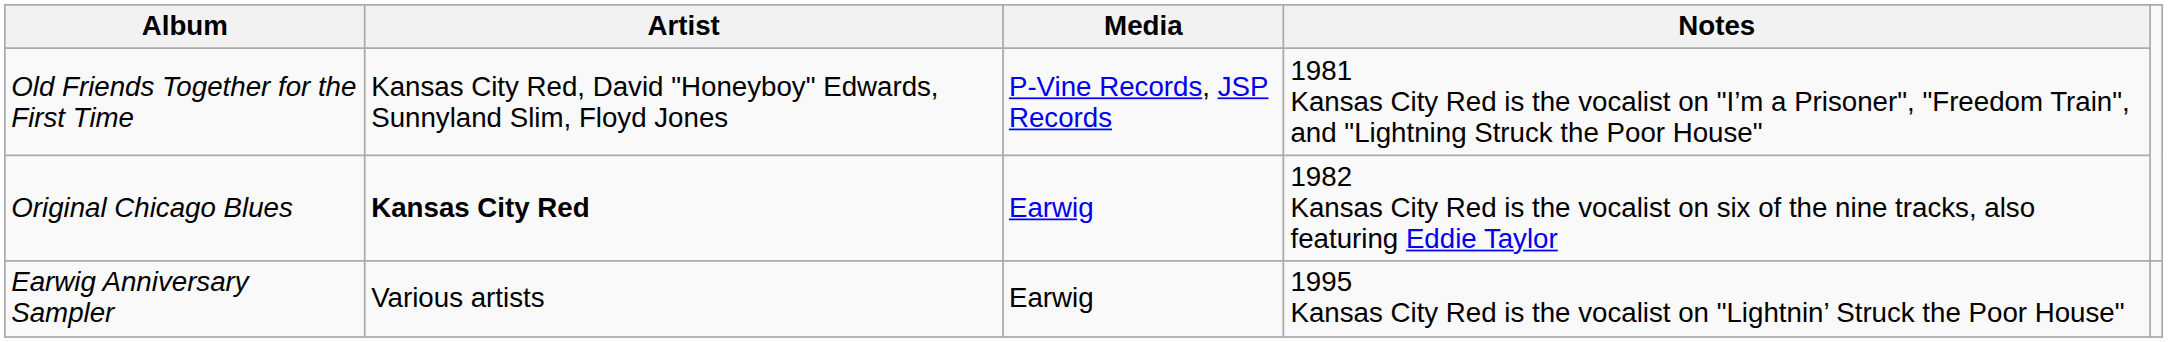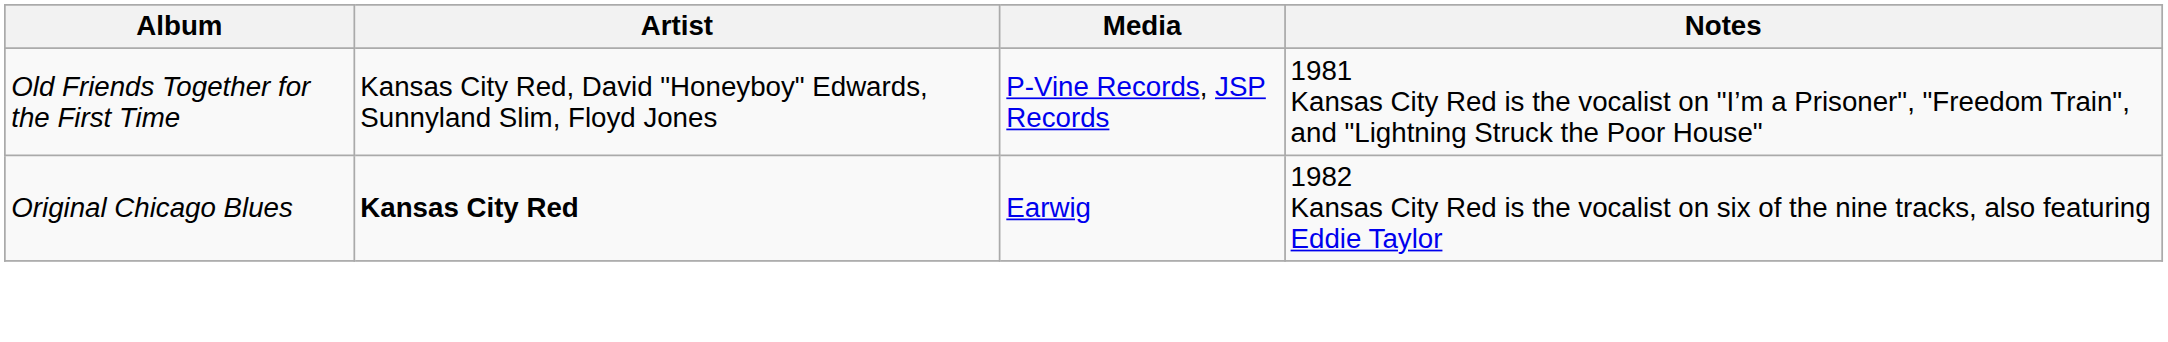- row: Earwig Anniversary Sampler | Various artists | Earwig | 1995 Kansas City Red is the vocalist on "Lightnin’ Struck the Poor House"
